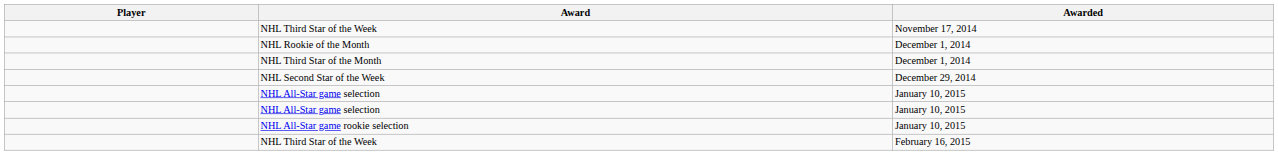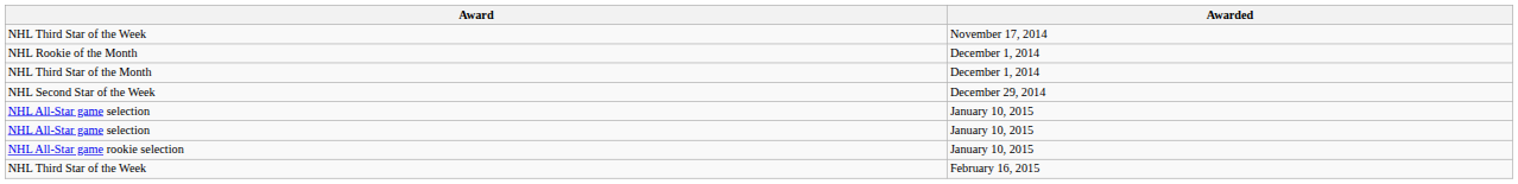- column: Player
